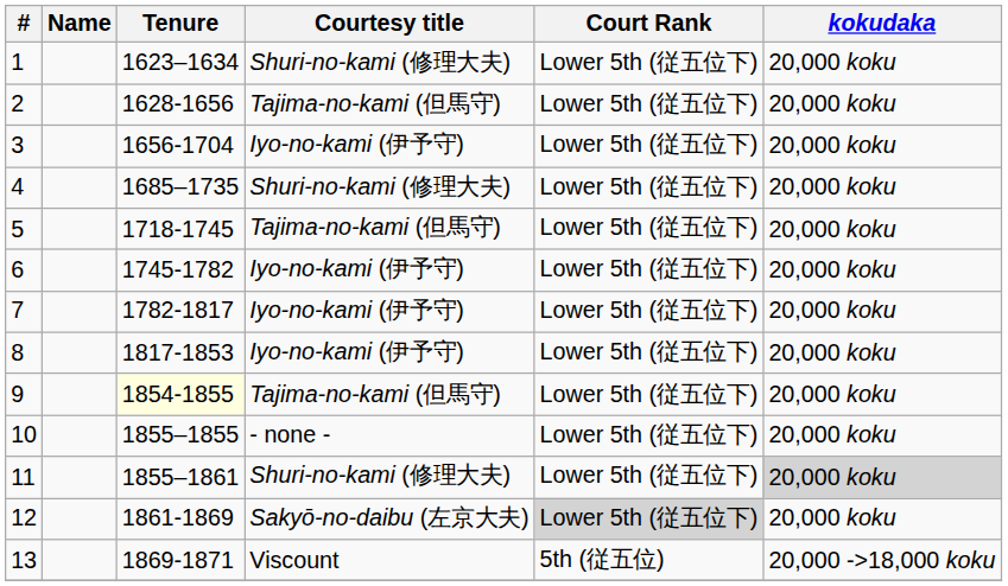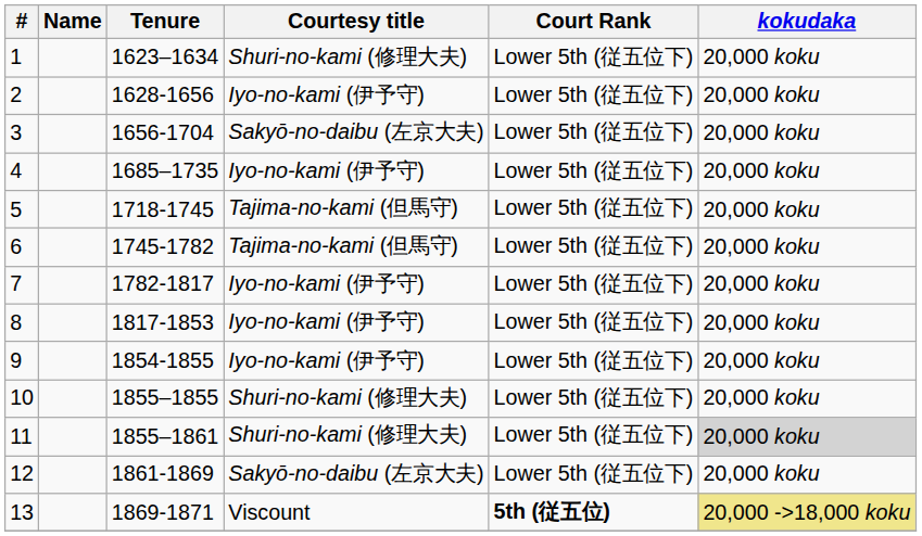2 | Courtesy title: Tajima-no-kami (但馬守) -> Iyo-no-kami (伊予守)
3 | Courtesy title: Iyo-no-kami (伊予守) -> Sakyō-no-daibu (左京大夫)
4 | Courtesy title: Shuri-no-kami (修理大夫) -> Iyo-no-kami (伊予守)
6 | Courtesy title: Iyo-no-kami (伊予守) -> Tajima-no-kami (但馬守)
9 | Tenure: lightyellow background -> no background
9 | Courtesy title: Tajima-no-kami (但馬守) -> Iyo-no-kami (伊予守)
10 | Courtesy title: - none - -> Shuri-no-kami (修理大夫)
12 | Court Rank: lightgrey background -> no background
13 | Court Rank: normal -> bold
13 | kokudaka: no background -> khaki background
